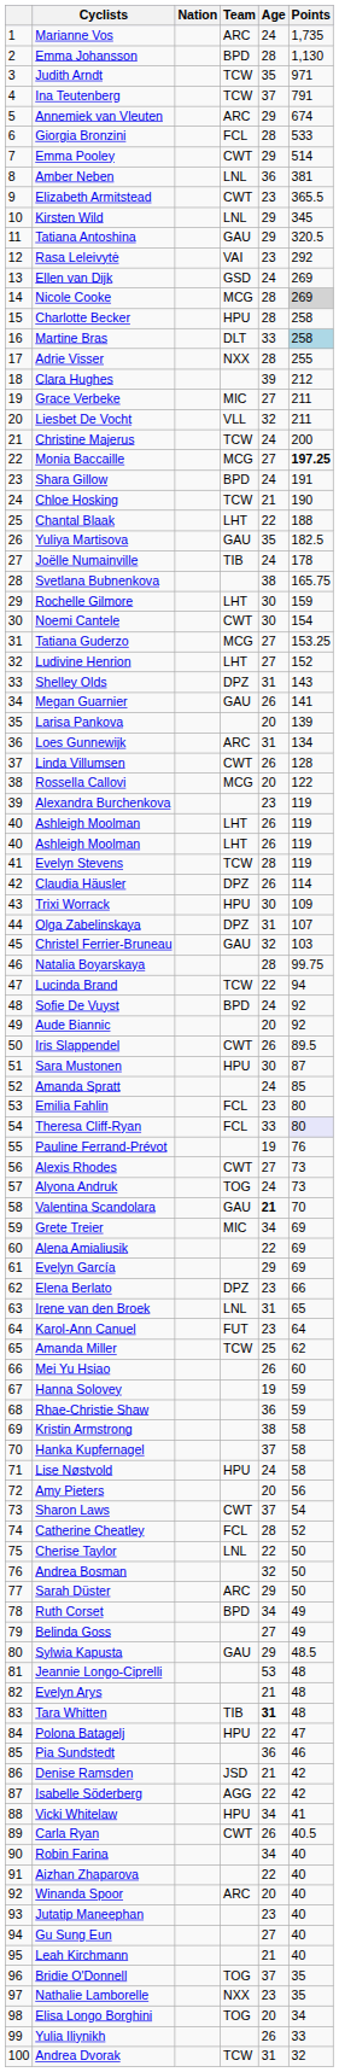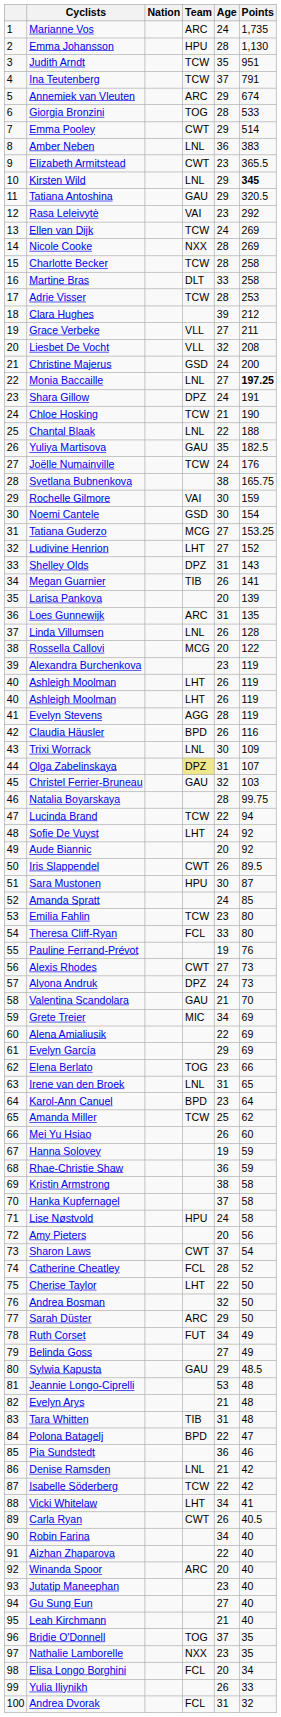Emma Johansson | Team: BPD -> HPU
Judith Arndt | Points: 971 -> 951
Giorgia Bronzini | Team: FCL -> TOG
Amber Neben | Points: 381 -> 383
Kirsten Wild | Points: normal -> bold
Ellen van Dijk | Team: GSD -> TCW
Nicole Cooke | Team: MCG -> NXX
Nicole Cooke | Points: lightgrey background -> no background
Charlotte Becker | Team: HPU -> TCW
Martine Bras | Points: lightblue background -> no background
Adrie Visser | Team: NXX -> TCW
Adrie Visser | Points: 255 -> 253
Grace Verbeke | Team: MIC -> VLL
Liesbet De Vocht | Points: 211 -> 208
Christine Majerus | Team: TCW -> GSD
Monia Baccaille | Team: MCG -> LNL
Shara Gillow | Team: BPD -> DPZ
Chantal Blaak | Team: LHT -> LNL
Joëlle Numainville | Team: TIB -> TCW
Joëlle Numainville | Points: 178 -> 176
Rochelle Gilmore | Team: LHT -> VAI
Noemi Cantele | Team: CWT -> GSD
Megan Guarnier | Team: GAU -> TIB
Loes Gunnewijk | Points: 134 -> 135
Linda Villumsen | Team: CWT -> LNL
Evelyn Stevens | Team: TCW -> AGG
Claudia Häusler | Team: DPZ -> BPD
Claudia Häusler | Points: 114 -> 116
Trixi Worrack | Team: HPU -> LNL
Olga Zabelinskaya | Team: no background -> khaki background
Sofie De Vuyst | Team: BPD -> LHT
Emilia Fahlin | Team: FCL -> TCW
Theresa Cliff-Ryan | Points: lavender background -> no background
Alyona Andruk | Team: TOG -> DPZ
Valentina Scandolara | Age: bold -> normal
Elena Berlato | Team: DPZ -> TOG
Karol-Ann Canuel | Team: FUT -> BPD
Cherise Taylor | Team: LNL -> LHT
Ruth Corset | Team: BPD -> FUT
Tara Whitten | Age: bold -> normal
Polona Batagelj | Team: HPU -> BPD
Denise Ramsden | Team: JSD -> LNL
Isabelle Söderberg | Team: AGG -> TCW
Vicki Whitelaw | Team: HPU -> LHT
Elisa Longo Borghini | Team: TOG -> FCL
Andrea Dvorak | Team: TCW -> FCL
